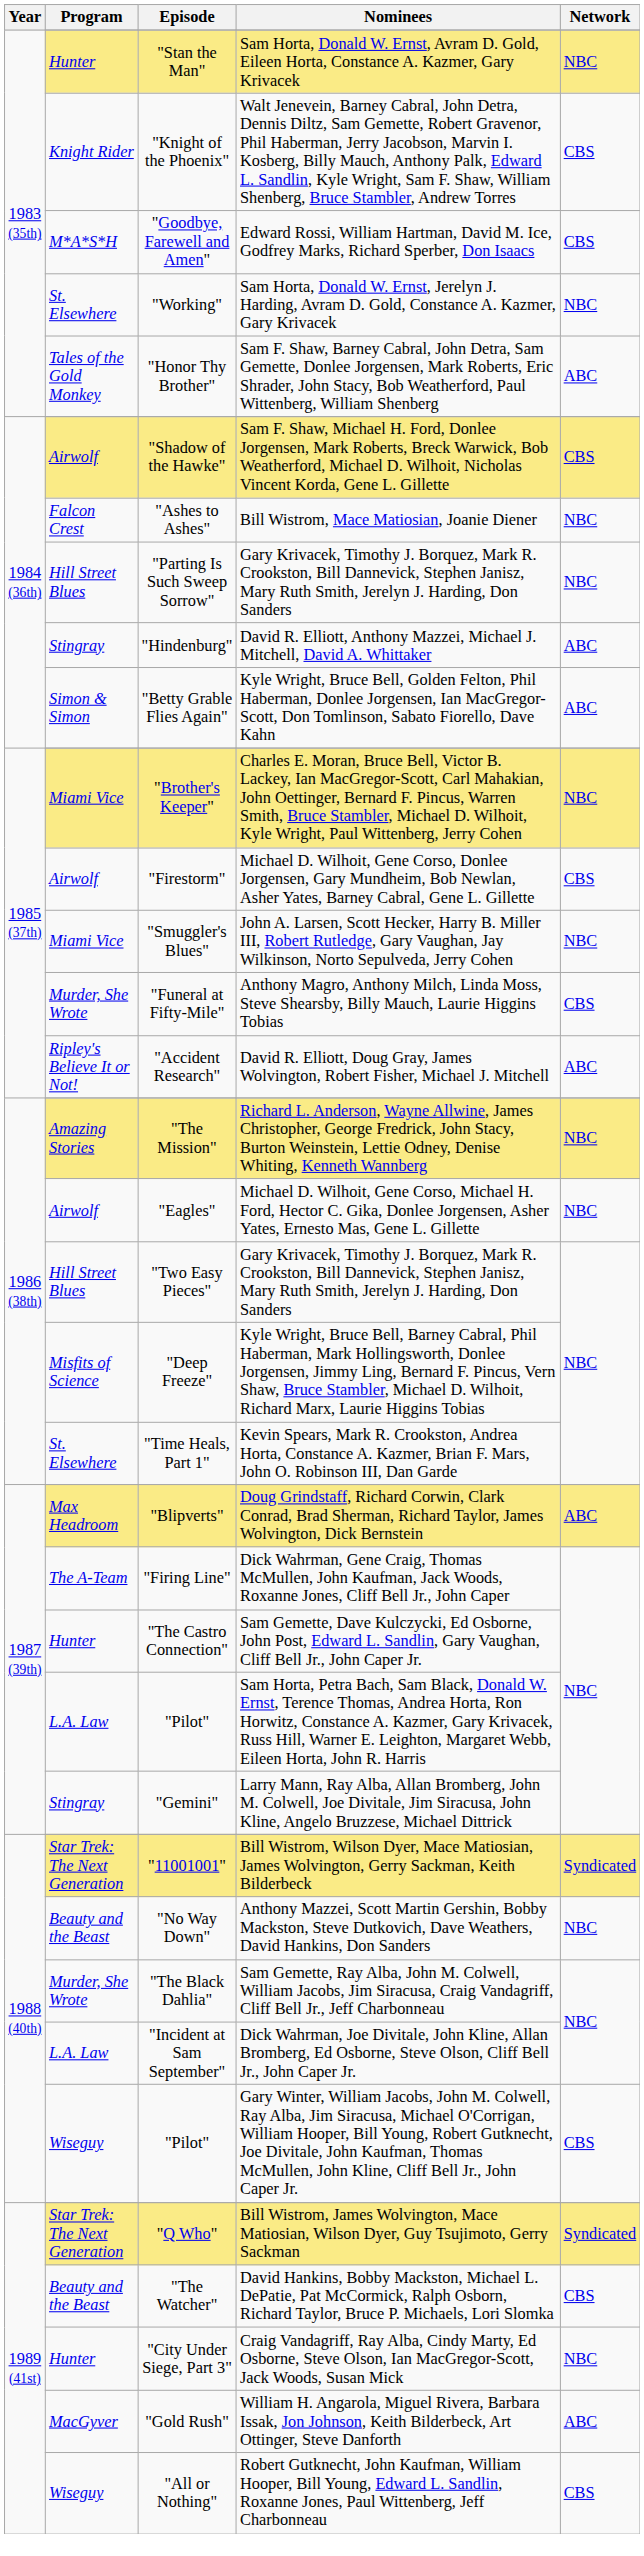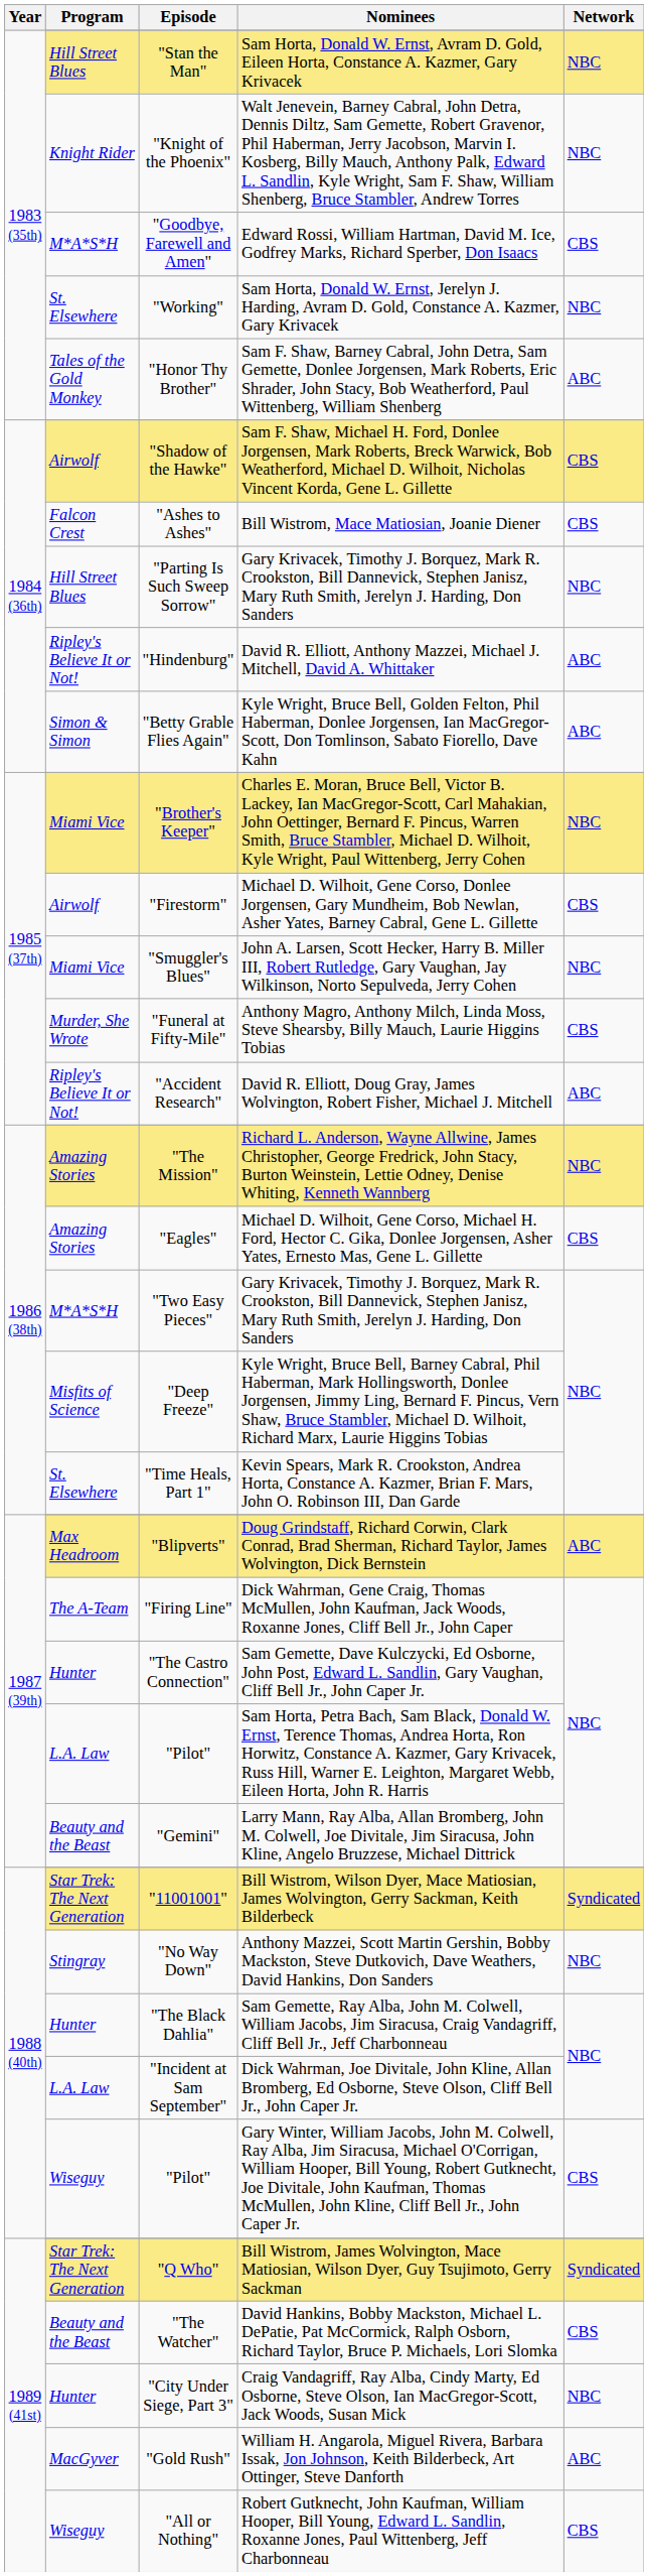"Stan the Man" | Program: Hunter -> Hill Street Blues
"Knight of the Phoenix" | Network: CBS -> NBC
"Ashes to Ashes" | Network: NBC -> CBS
"Hindenburg" | Program: Stingray -> Ripley's Believe It or Not!
"Eagles" | Program: Airwolf -> Amazing Stories
"Eagles" | Network: NBC -> CBS
"Two Easy Pieces" | Program: Hill Street Blues -> M*A*S*H
"Gemini" | Program: Stingray -> Beauty and the Beast
"No Way Down" | Program: Beauty and the Beast -> Stingray
"The Black Dahlia" | Program: Murder, She Wrote -> Hunter
